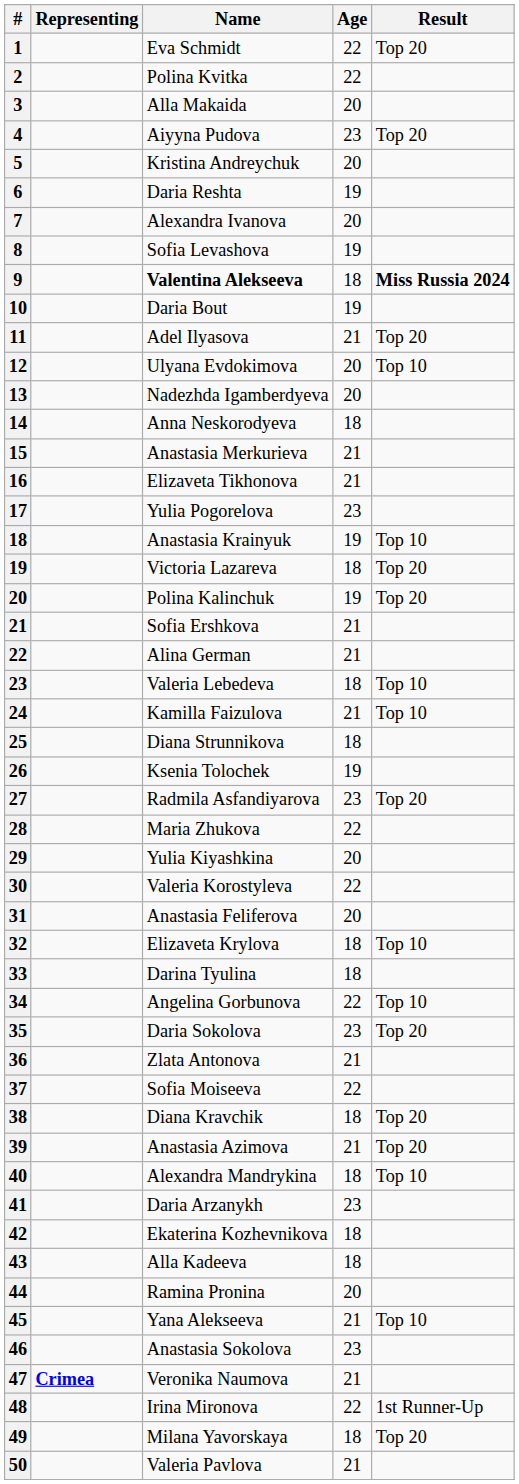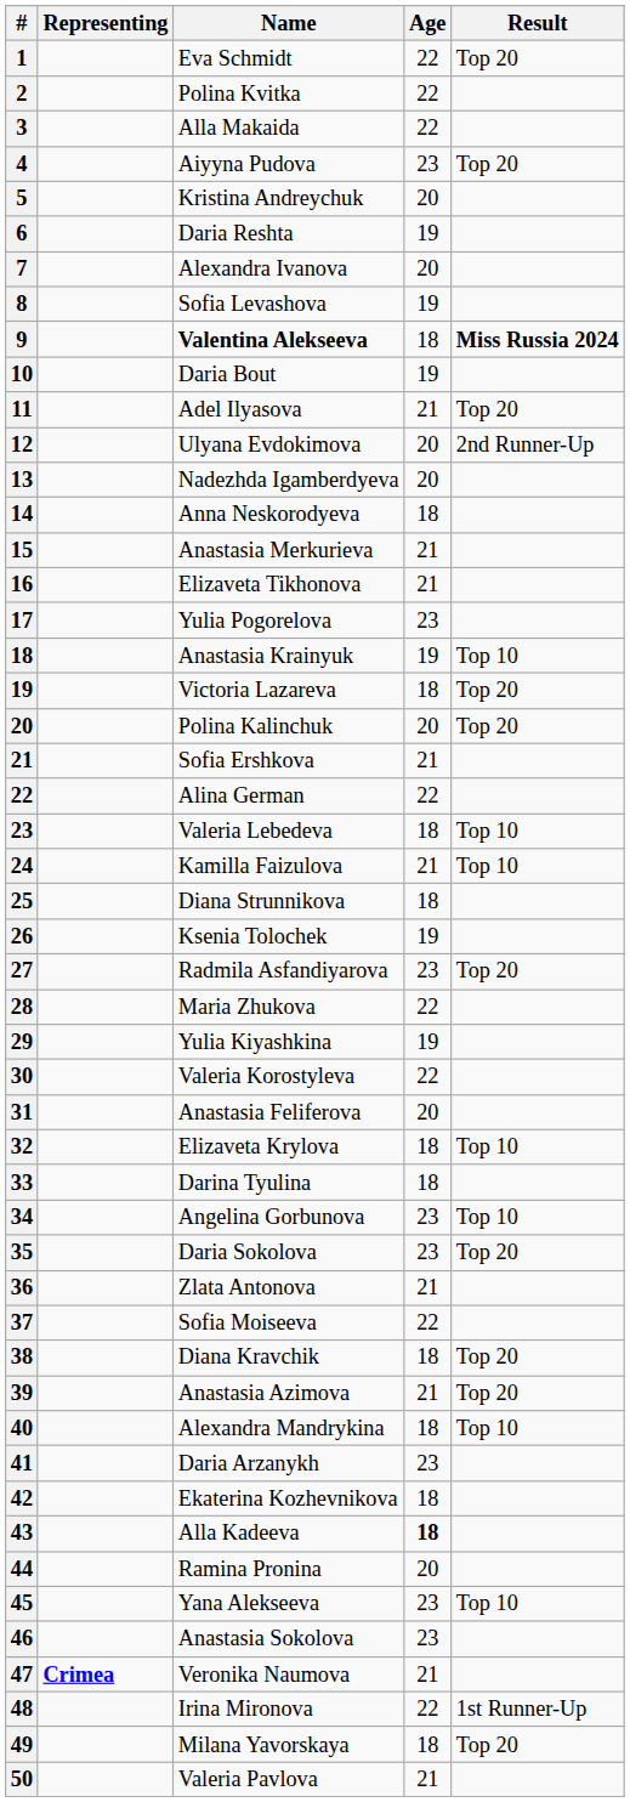Alla Makaida | Age: 20 -> 22
Ulyana Evdokimova | Result: Top 10 -> 2nd Runner-Up
Polina Kalinchuk | Age: 19 -> 20
Alina German | Age: 21 -> 22
Yulia Kiyashkina | Age: 20 -> 19
Angelina Gorbunova | Age: 22 -> 23
Alla Kadeeva | Age: normal -> bold
Yana Alekseeva | Age: 21 -> 23
